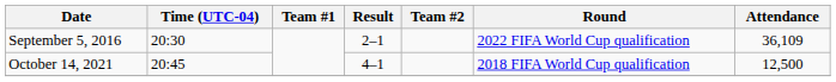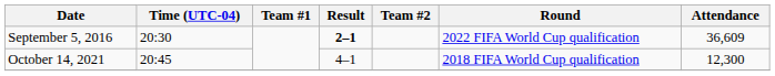September 5, 2016 | Result: normal -> bold
September 5, 2016 | Attendance: 36,109 -> 36,609
October 14, 2021 | Attendance: 12,500 -> 12,300
